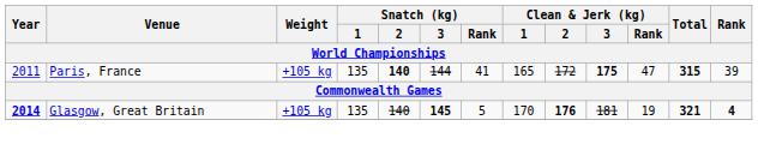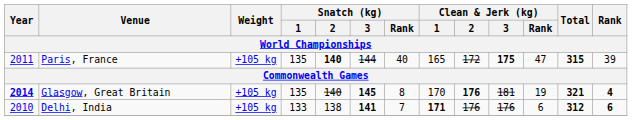Paris, France | Snatch (kg) / Rank: 41 -> 40
Glasgow, Great Britain | Snatch (kg) / Rank: 5 -> 8
+ row: 2010 | Delhi, India | +105 kg | 133 | 138 | 141 | 7 | 171 | 176 | 176 | 6 | 312 | 6
